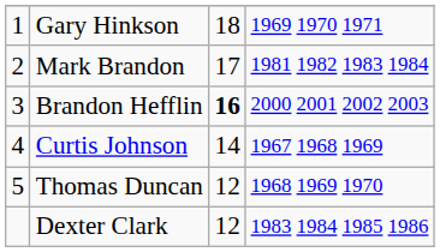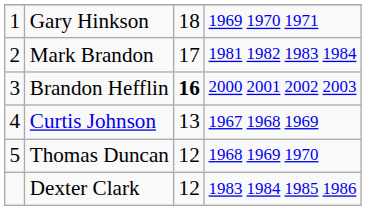Curtis Johnson | column 3: 14 -> 13
